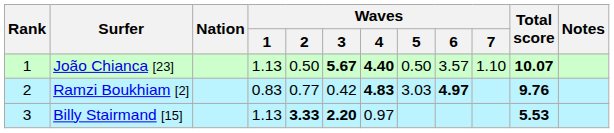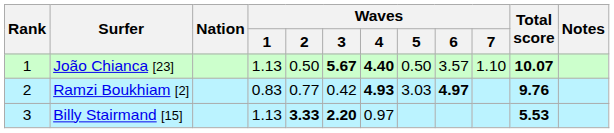Ramzi Boukhiam [2] | Waves / 4: 4.83 -> 4.93
